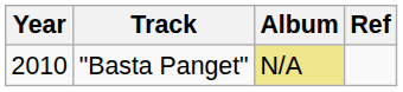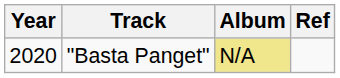"Basta Panget" | Year: 2010 -> 2020
